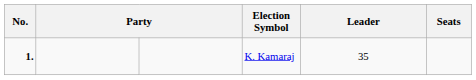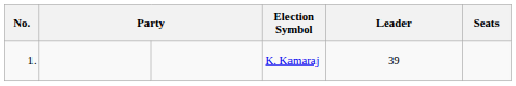K. Kamaraj | No.: bold -> normal
K. Kamaraj | Leader: 35 -> 39
